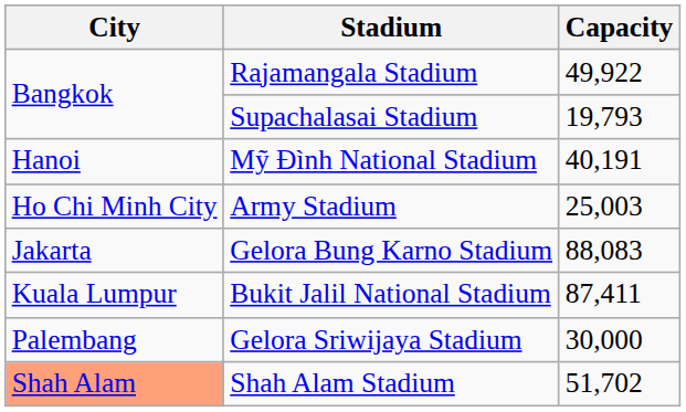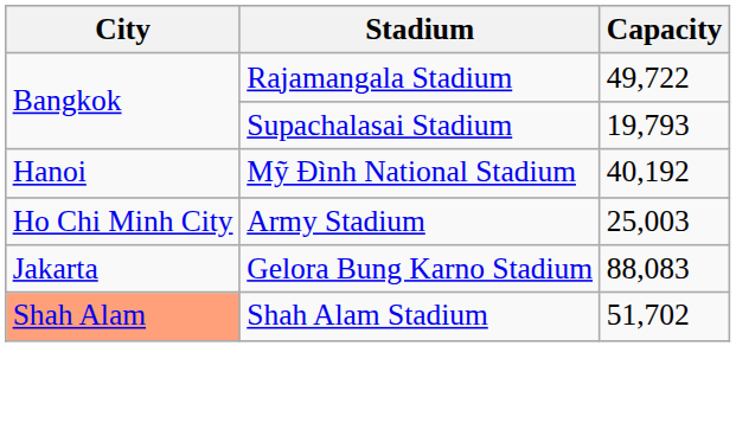Rajamangala Stadium | Capacity: 49,922 -> 49,722
Mỹ Đình National Stadium | Capacity: 40,191 -> 40,192
- row: Kuala Lumpur | Bukit Jalil National Stadium | 87,411
- row: Palembang | Gelora Sriwijaya Stadium | 30,000
